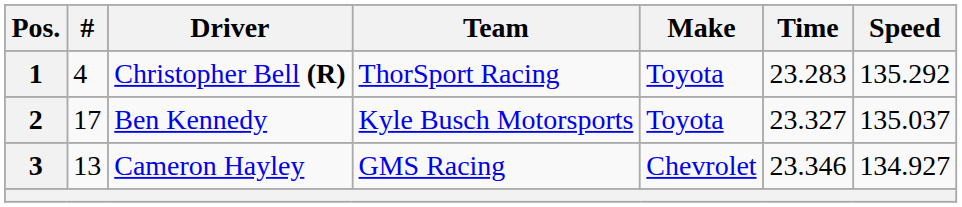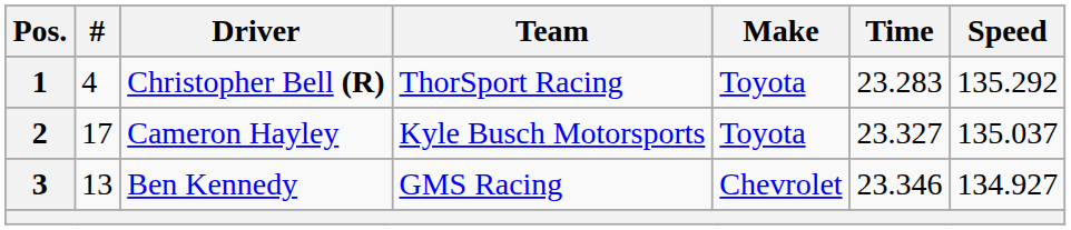2 | Driver: Ben Kennedy -> Cameron Hayley
3 | Driver: Cameron Hayley -> Ben Kennedy
